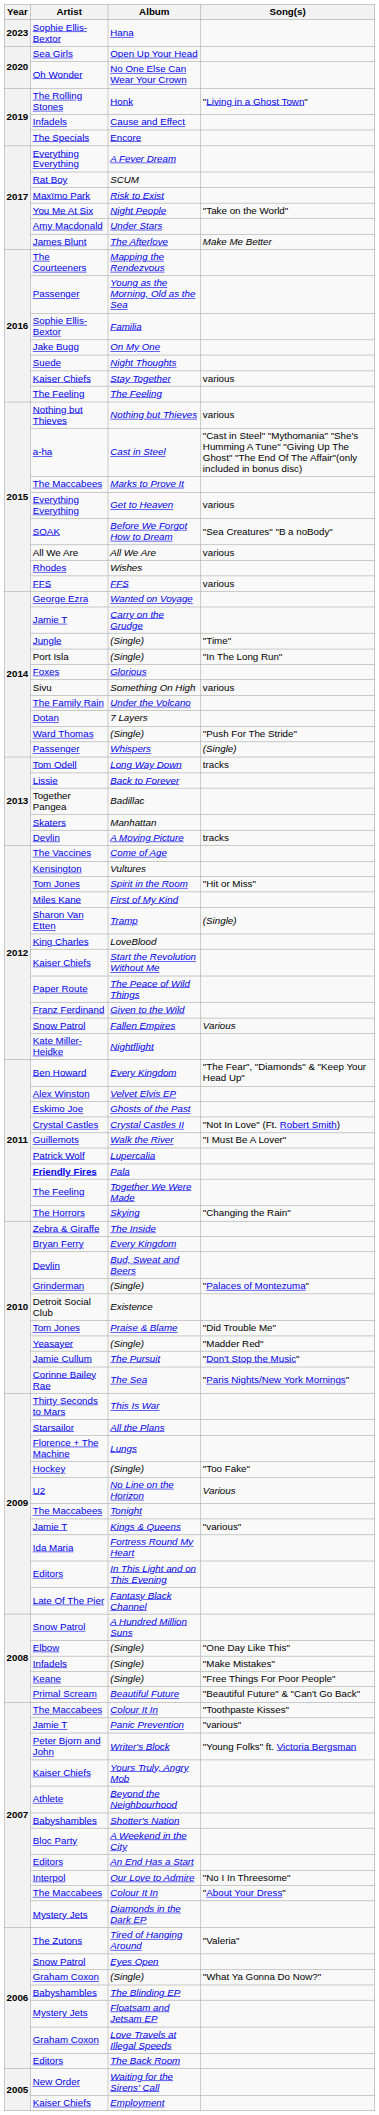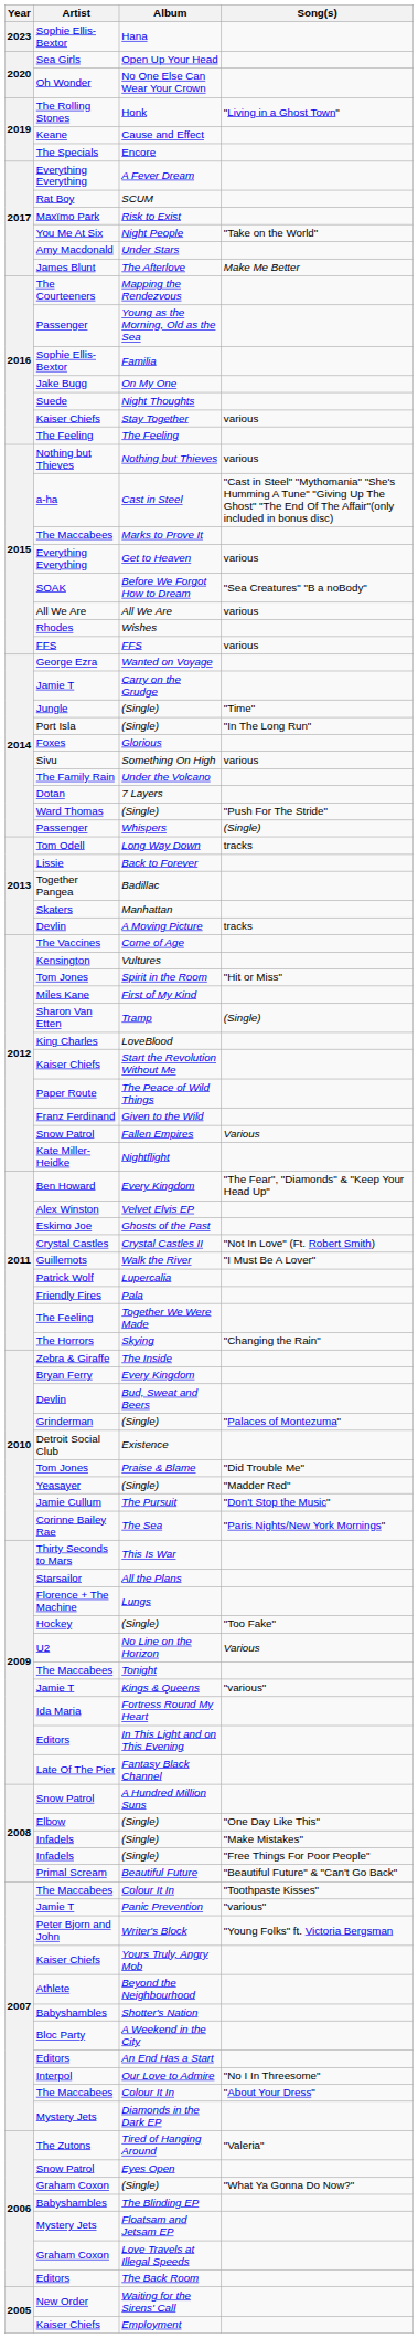Cause and Effect | Artist: Infadels -> Keane
Pala | Artist: bold -> normal
(Single) / "Free Things For Poor People" | Artist: Keane -> Infadels
